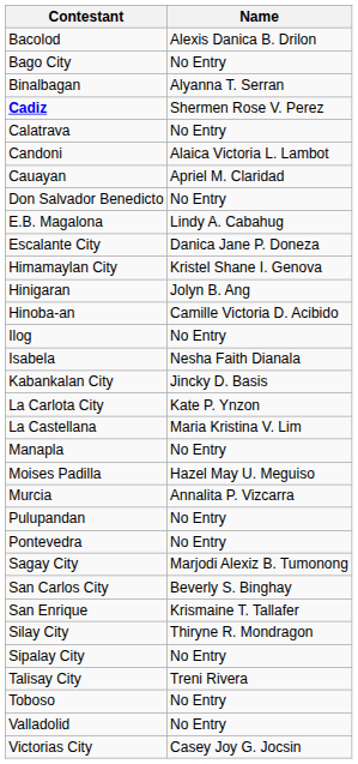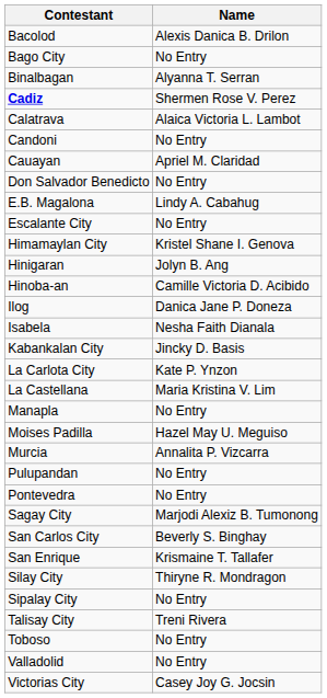Calatrava | Name: No Entry -> Alaica Victoria L. Lambot
Candoni | Name: Alaica Victoria L. Lambot -> No Entry
Escalante City | Name: Danica Jane P. Doneza -> No Entry
Ilog | Name: No Entry -> Danica Jane P. Doneza
